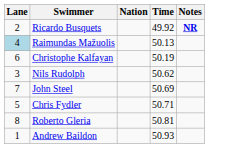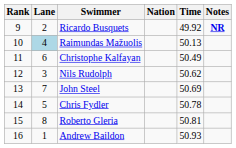+ column: Rank | 9 | 10 | 11 | 12 | 13 | 14 | 15 | 16
Christophe Kalfayan | Time: 50.19 -> 50.49
Chris Fydler | Time: 50.71 -> 50.78
